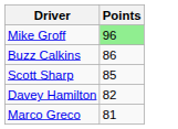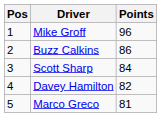+ column: Pos | 1 | 2 | 3 | 4 | 5
Mike Groff | Points: lightgreen background -> no background
Scott Sharp | Points: 85 -> 84
